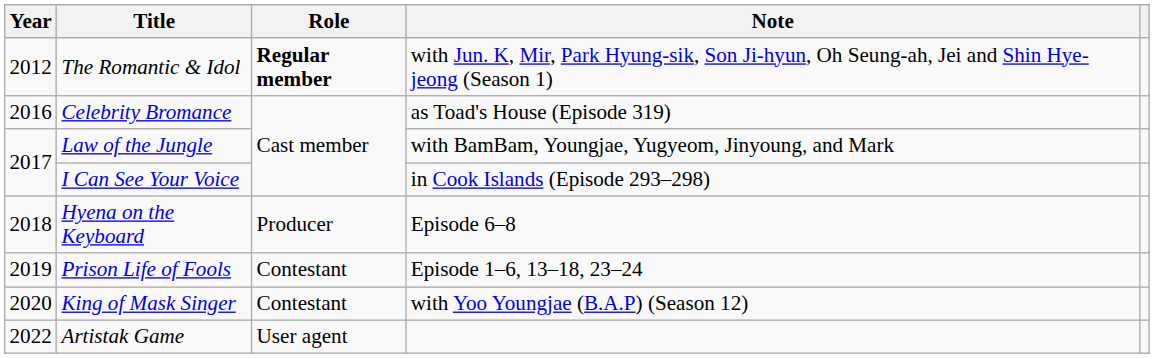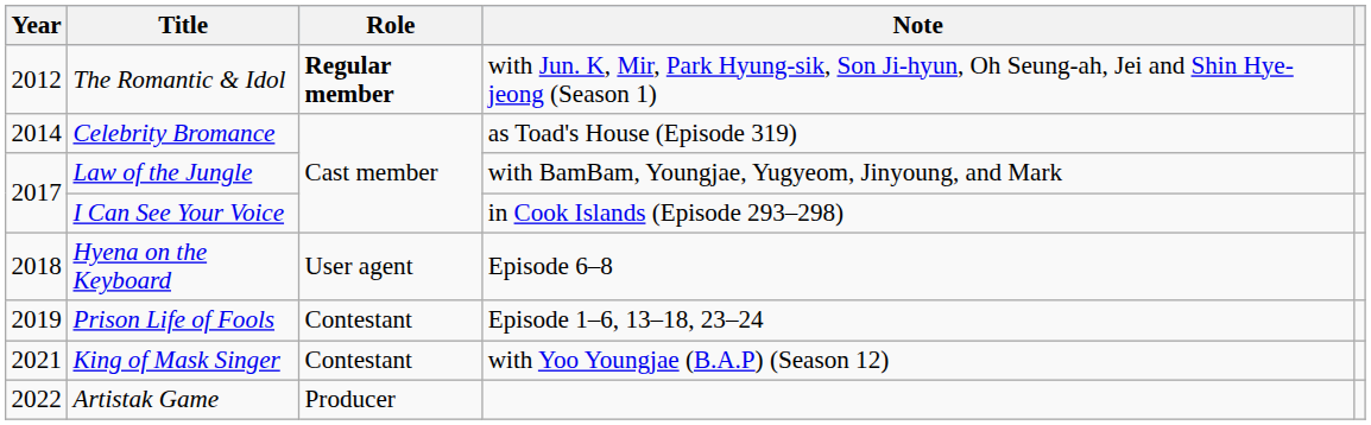Celebrity Bromance | Year: 2016 -> 2014
Hyena on the Keyboard | Role: Producer -> User agent
King of Mask Singer | Year: 2020 -> 2021
Artistak Game | Role: User agent -> Producer
